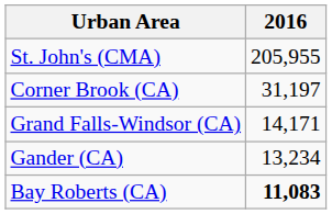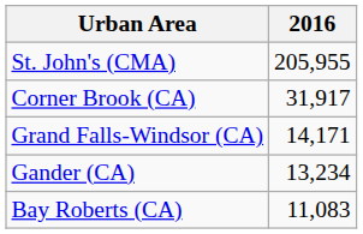Corner Brook (CA) | 2016: 31,197 -> 31,917
Bay Roberts (CA) | 2016: bold -> normal
